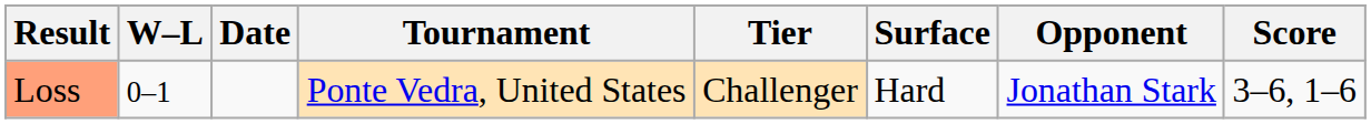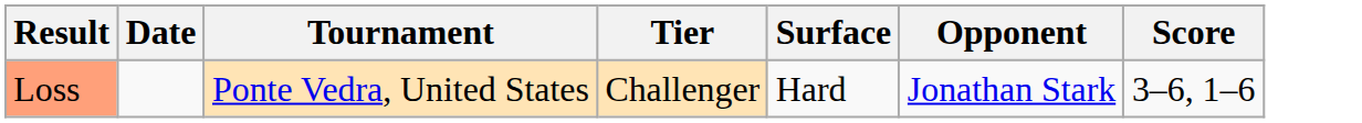- column: W–L | 0–1
